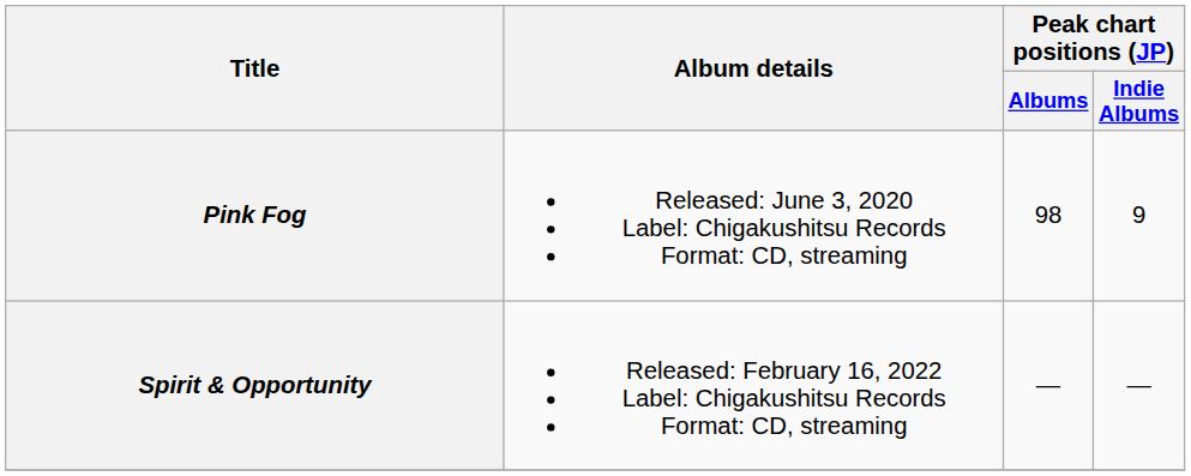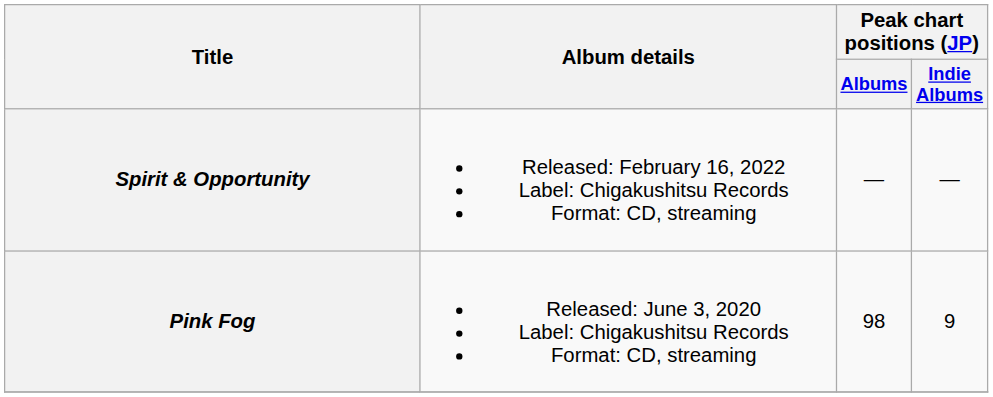rows swapped: Pink Fog <-> Spirit & Opportunity
